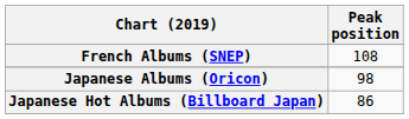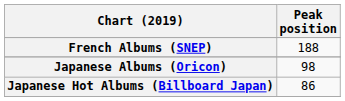French Albums (SNEP) | Peak position: 108 -> 188
